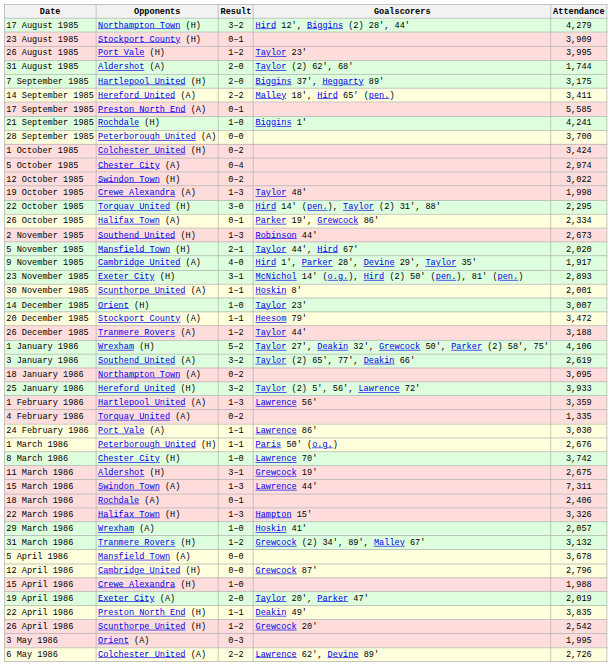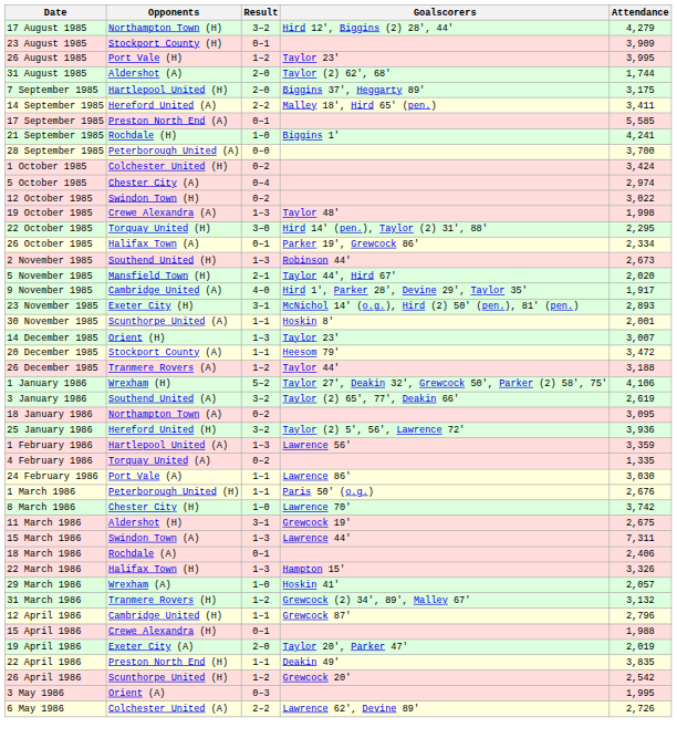14 December 1985 | Result: 1–0 -> 1–3
25 January 1986 | Attendance: 3,933 -> 3,936
- row: 5 April 1986 | Mansfield Town (A) | 0–0 | 3,678
12 April 1986 | Result: 0–0 -> 1–1
15 April 1986 | Result: 1–0 -> 0–1
